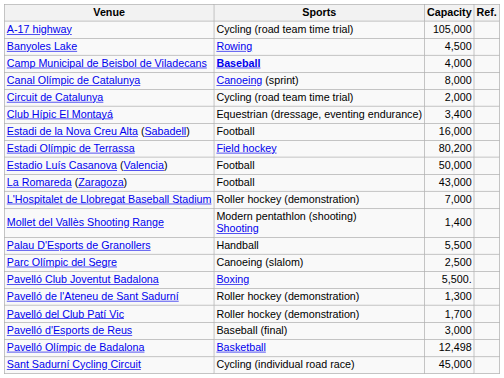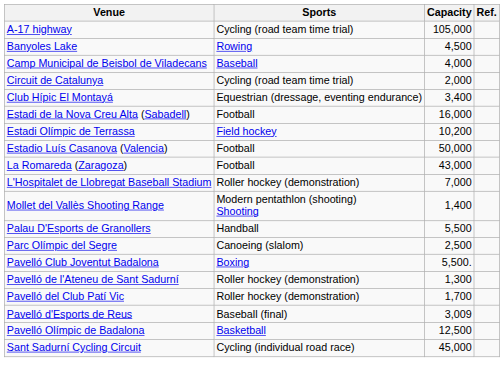Camp Municipal de Beisbol de Viladecans | Sports: bold -> normal
- row: Canal Olímpic de Catalunya | Canoeing (sprint) | 8,000
Estadi Olímpic de Terrassa | Capacity: 80,200 -> 10,200
Pavelló d'Esports de Reus | Capacity: 3,000 -> 3,009
Pavelló Olímpic de Badalona | Capacity: 12,498 -> 12,500
